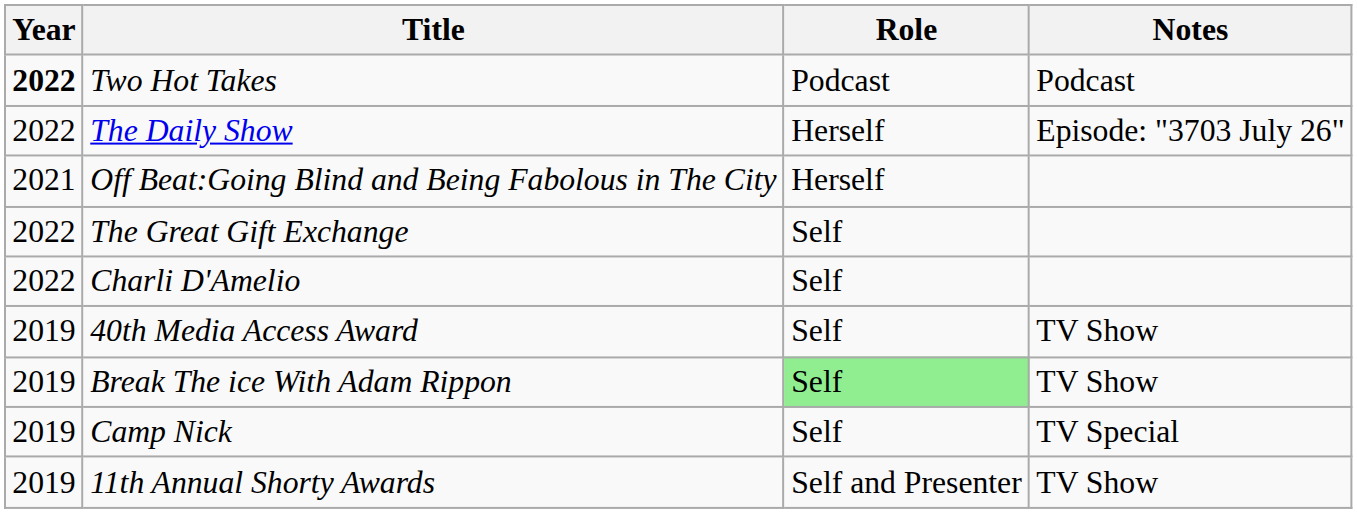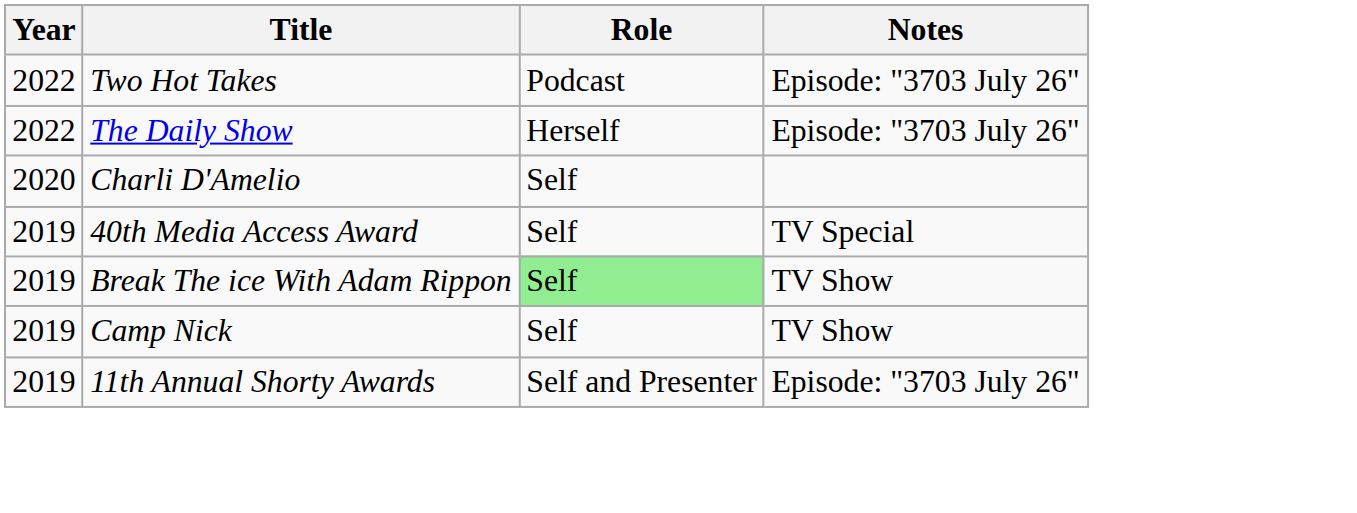Two Hot Takes | Year: bold -> normal
Two Hot Takes | Notes: Podcast -> Episode: "3703 July 26"
- row: 2021 | Off Beat:Going Blind and Being Fabolous in The City | Herself
- row: 2022 | The Great Gift Exchange | Self
Charli D'Amelio | Year: 2022 -> 2020
40th Media Access Award | Notes: TV Show -> TV Special
Camp Nick | Notes: TV Special -> TV Show
11th Annual Shorty Awards | Notes: TV Show -> Episode: "3703 July 26"
